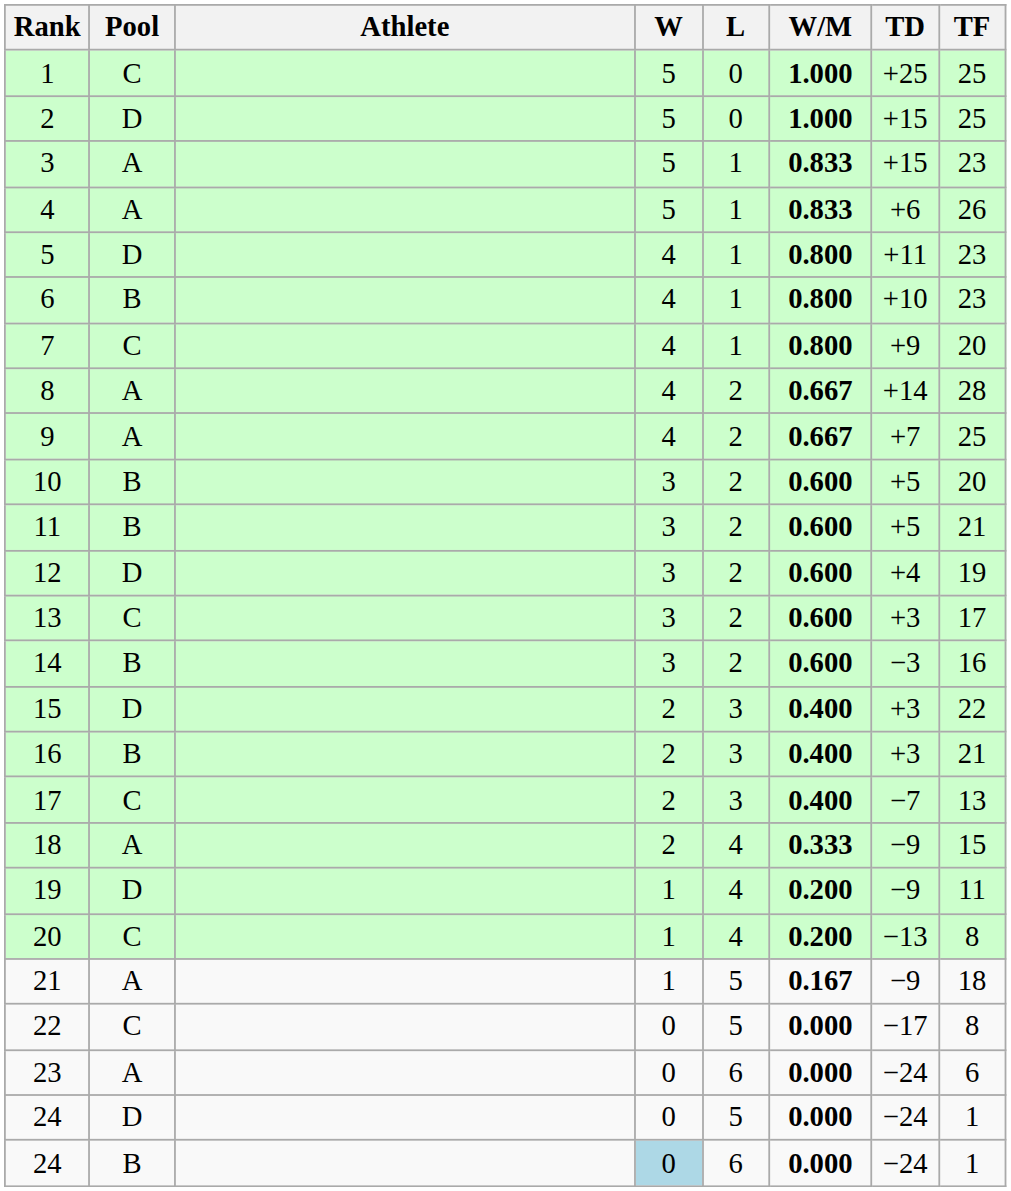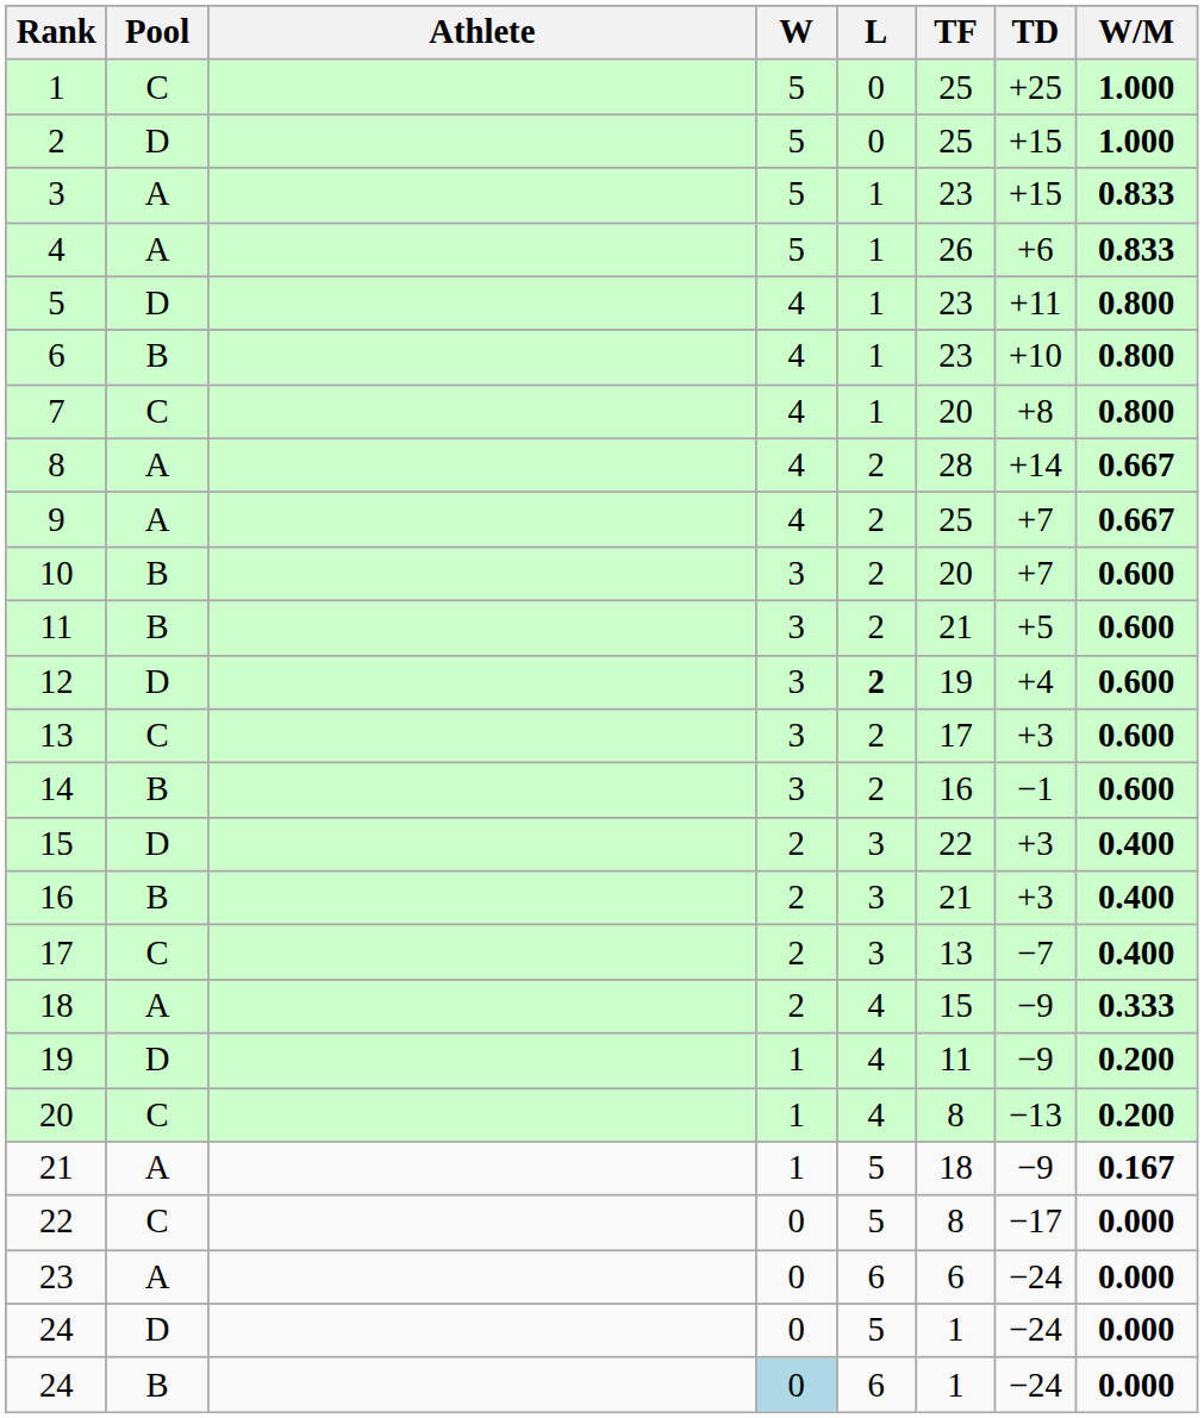columns swapped: W/M <-> TF
7 | TD: +9 -> +8
10 | TD: +5 -> +7
12 | L: normal -> bold
14 | TD: −3 -> −1
